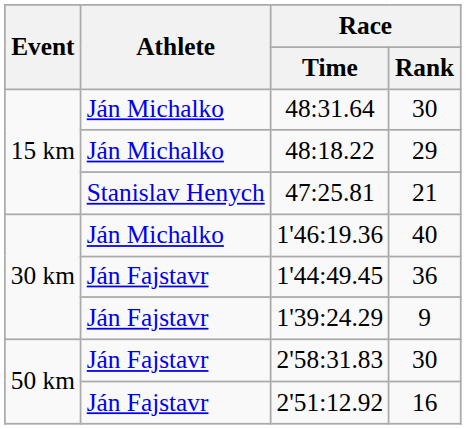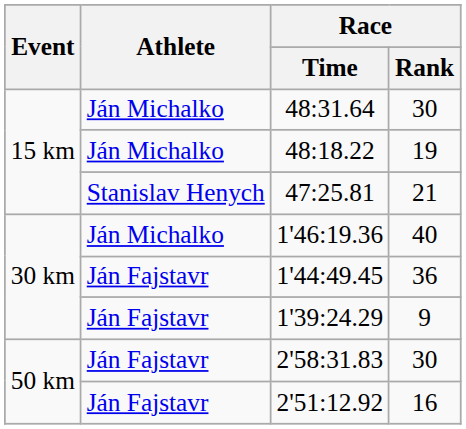48:18.22 | Race / Rank: 29 -> 19
